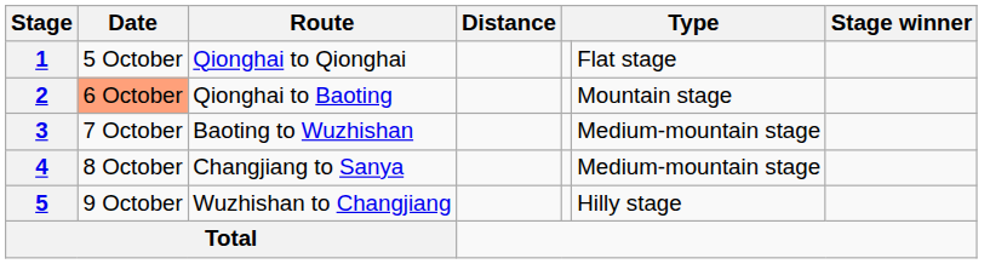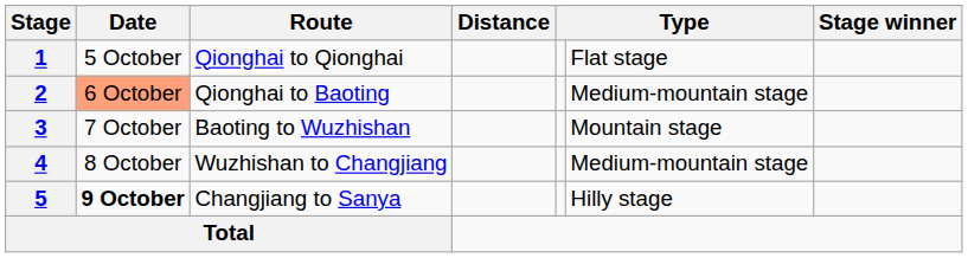2 | column 6: Mountain stage -> Medium-mountain stage
3 | column 6: Medium-mountain stage -> Mountain stage
4 | Route: Changjiang to Sanya -> Wuzhishan to Changjiang
5 | Date: normal -> bold
5 | Route: Wuzhishan to Changjiang -> Changjiang to Sanya
